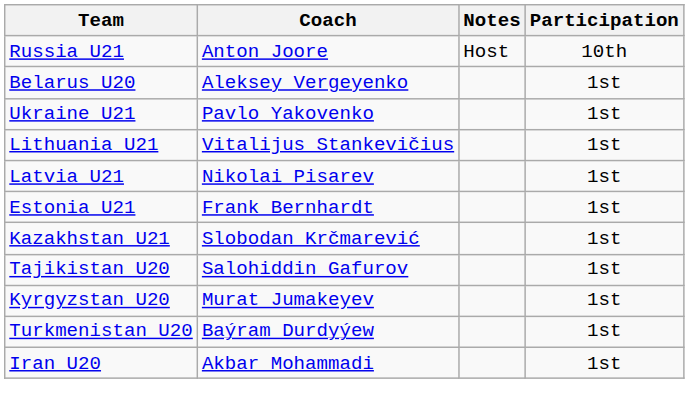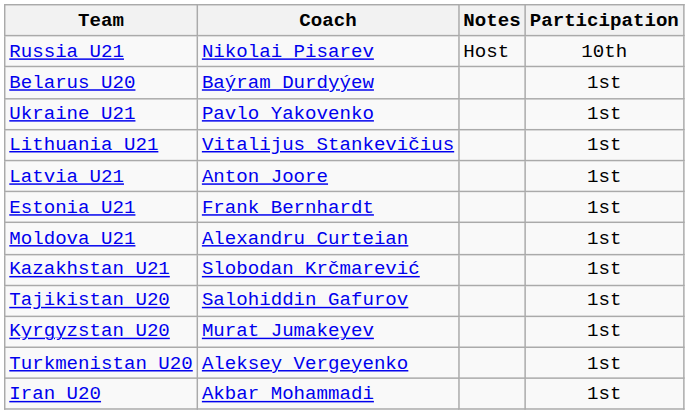Russia U21 | Coach: Anton Joore -> Nikolai Pisarev
Belarus U20 | Coach: Aleksey Vergeyenko -> Baýram Durdyýew
Latvia U21 | Coach: Nikolai Pisarev -> Anton Joore
+ row: Moldova U21 | Alexandru Curteian | 1st
Turkmenistan U20 | Coach: Baýram Durdyýew -> Aleksey Vergeyenko
